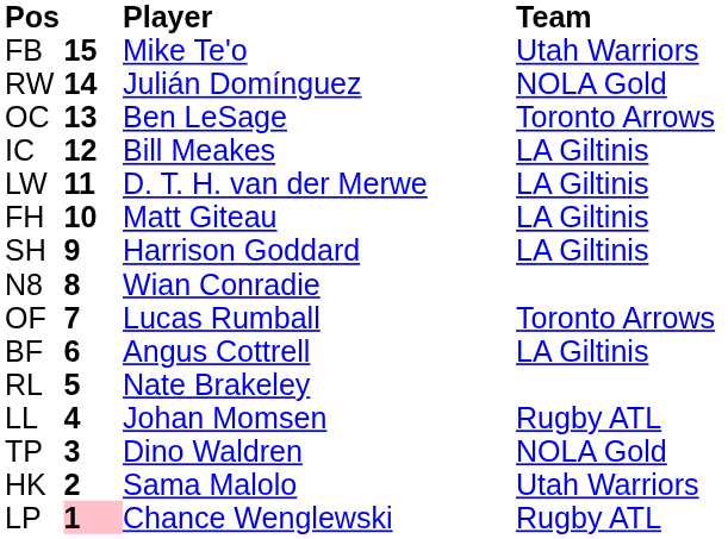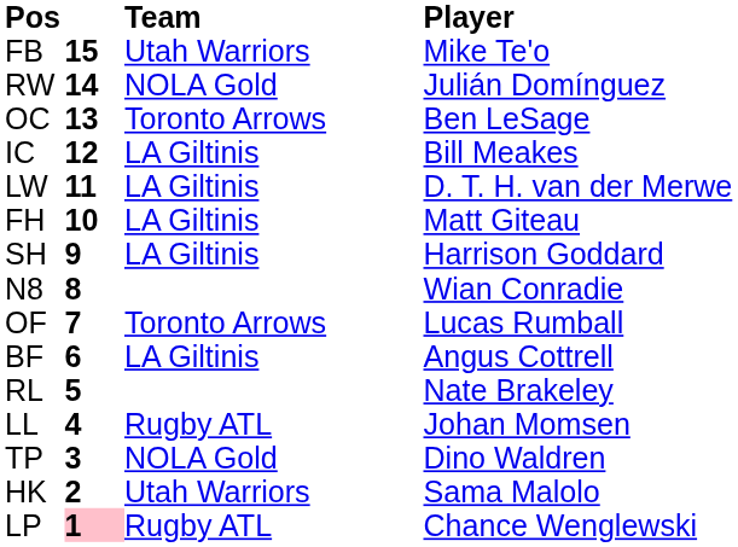columns swapped: Player <-> Team
